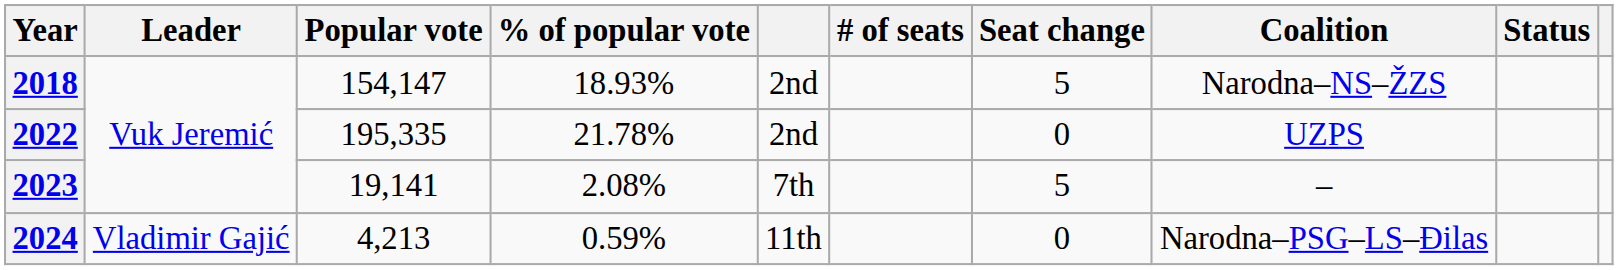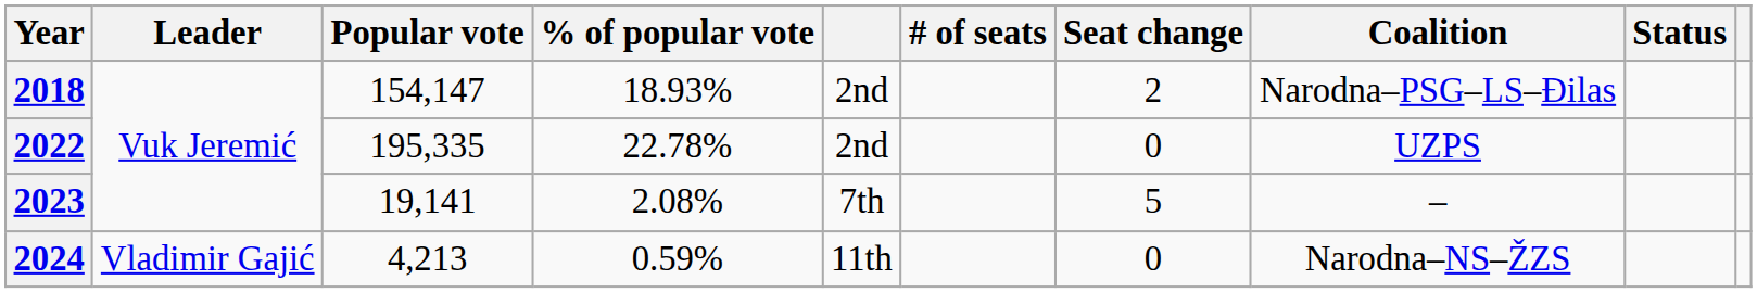2018 | Seat change: 5 -> 2
2018 | Coalition: Narodna–NS–ŽZS -> Narodna–PSG–LS–Đilas
2022 | % of popular vote: 21.78% -> 22.78%
2024 | Coalition: Narodna–PSG–LS–Đilas -> Narodna–NS–ŽZS
